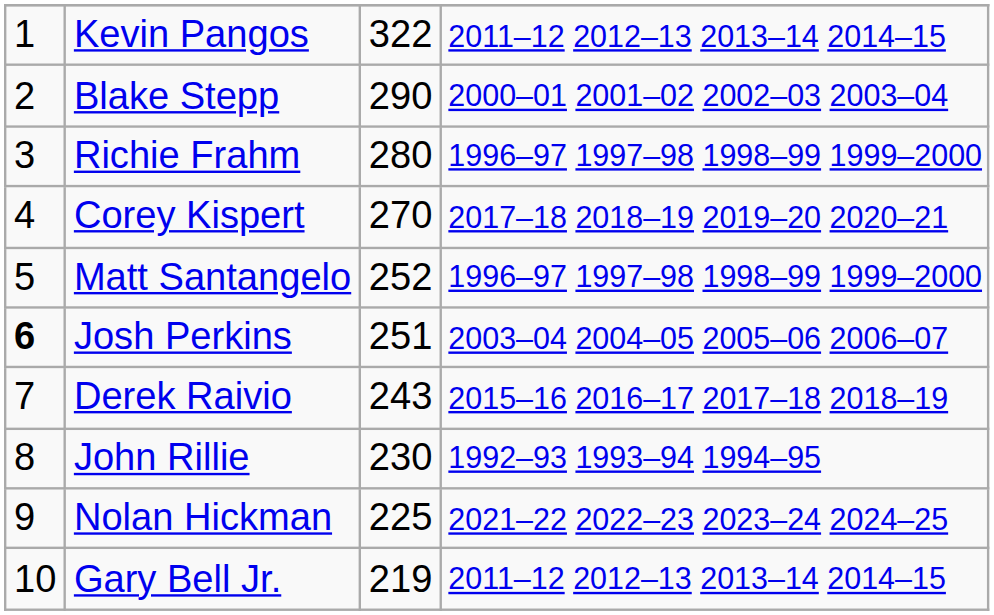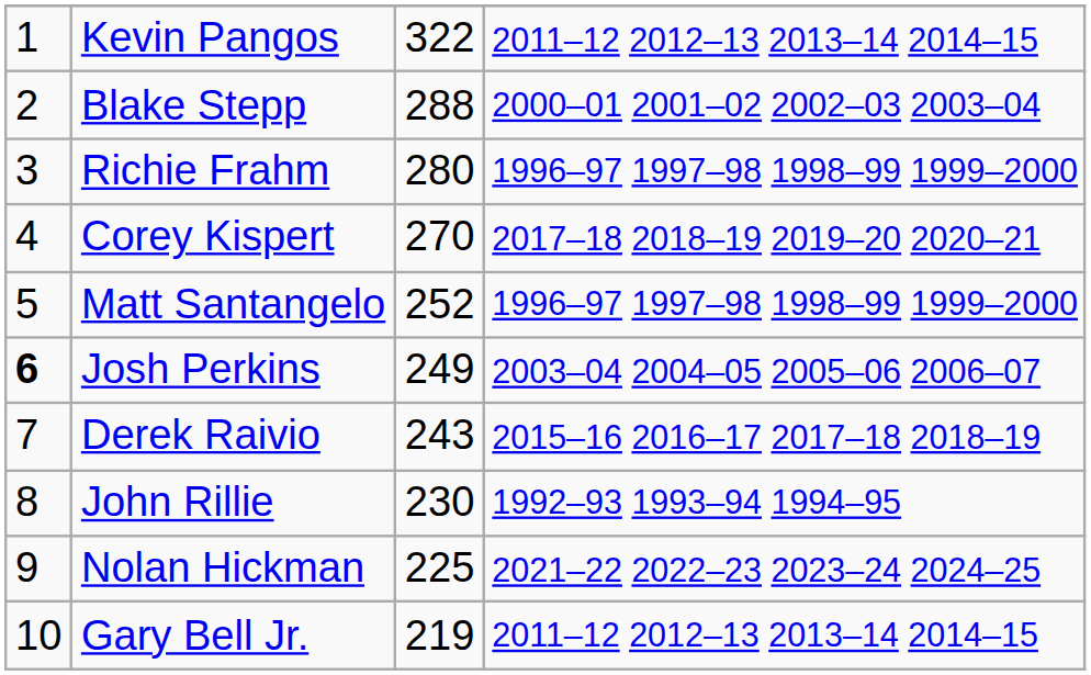Blake Stepp | column 3: 290 -> 288
Josh Perkins | column 3: 251 -> 249
